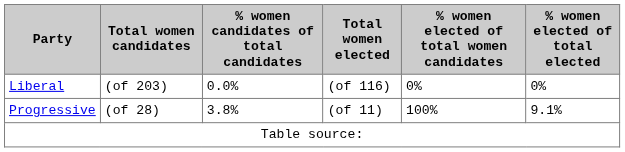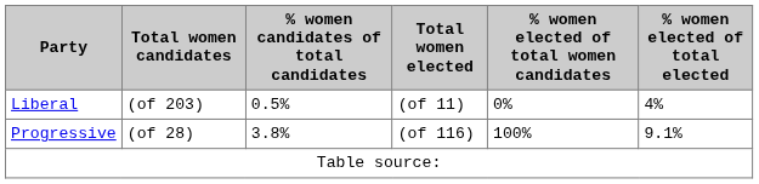Liberal | % women candidates of total candidates: 0.0% -> 0.5%
Liberal | Total women elected: (of 116) -> (of 11)
Liberal | % women elected of total elected: 0% -> 4%
Progressive | Total women elected: (of 11) -> (of 116)
